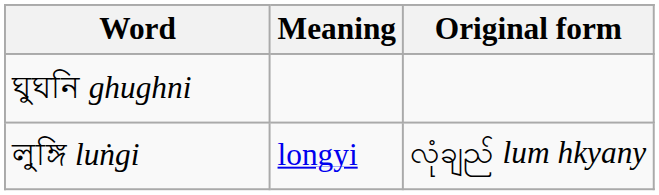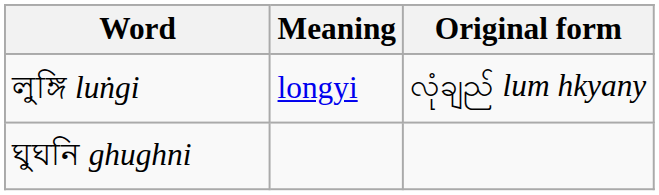rows swapped: লুঙ্গি luṅgi <-> ঘুঘনি ghughni
